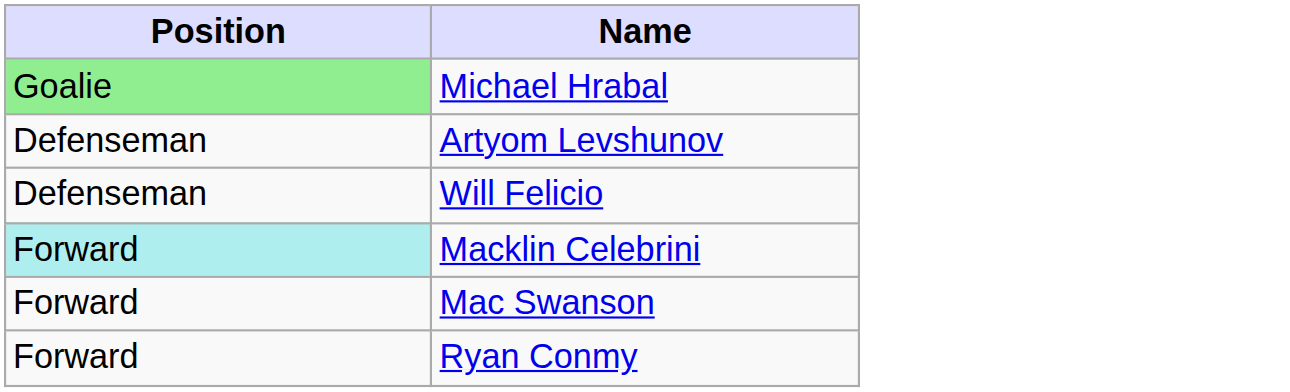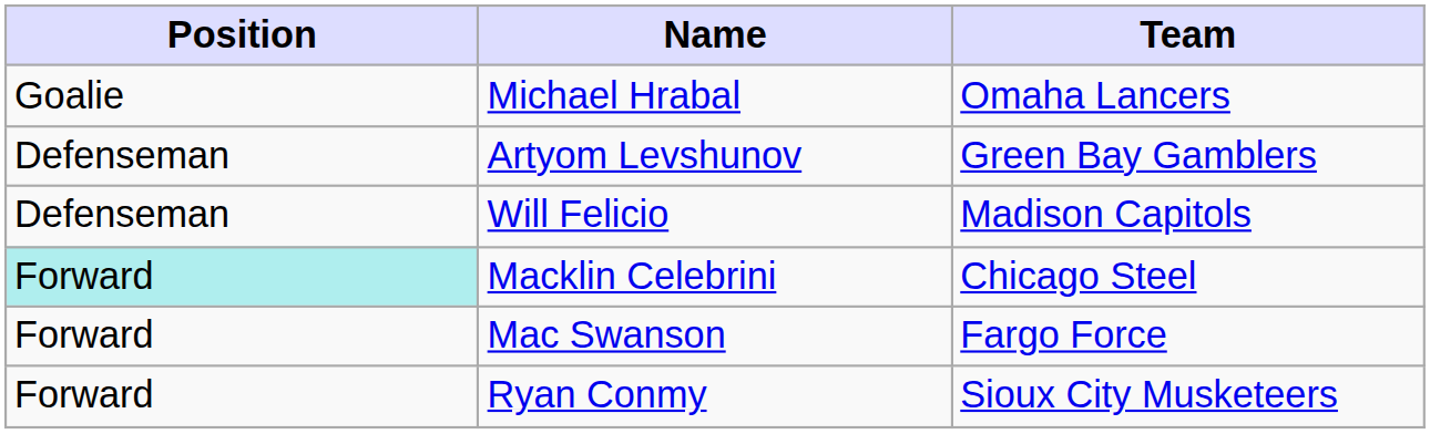+ column: Team | Omaha Lancers | Green Bay Gamblers | Madison Capitols | Chicago Steel | Fargo Force | Sioux City Musketeers
Michael Hrabal | Position: lightgreen background -> no background
